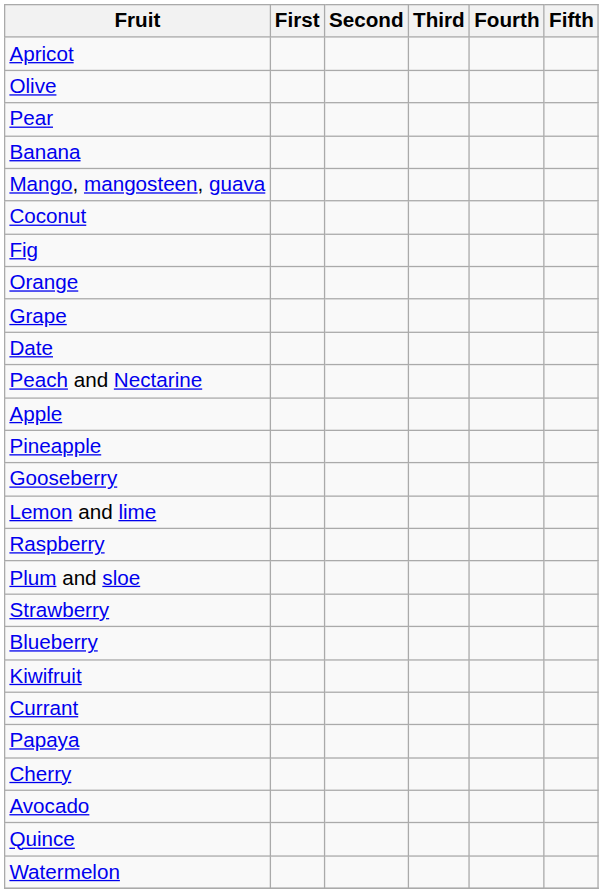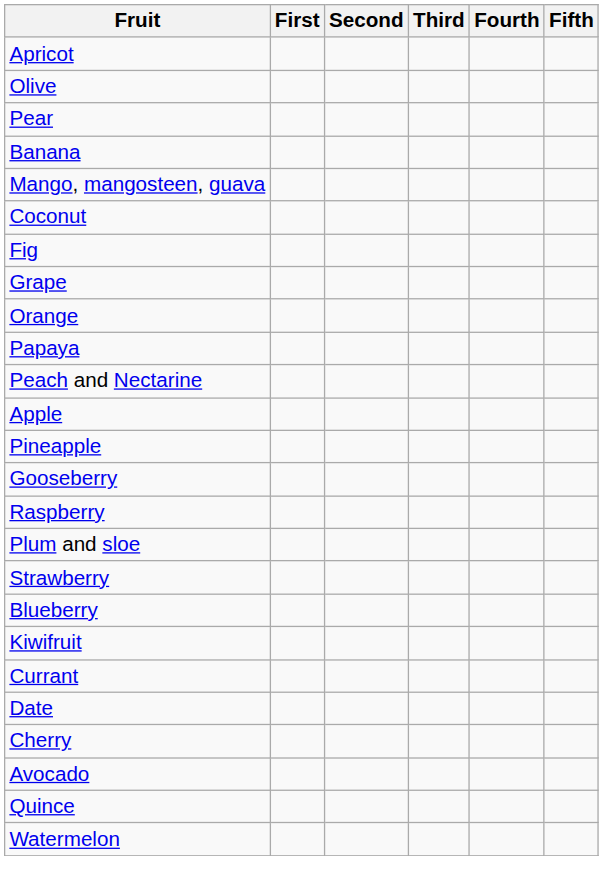rows swapped: Grape <-> Orange
rows swapped: Papaya <-> Date
- row: Lemon and lime
